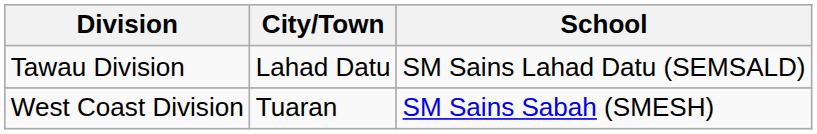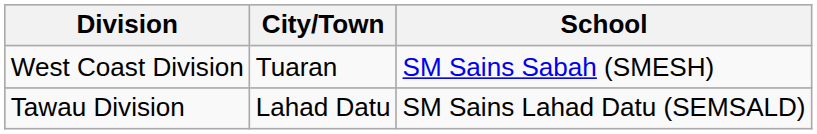rows swapped: Tawau Division <-> West Coast Division
